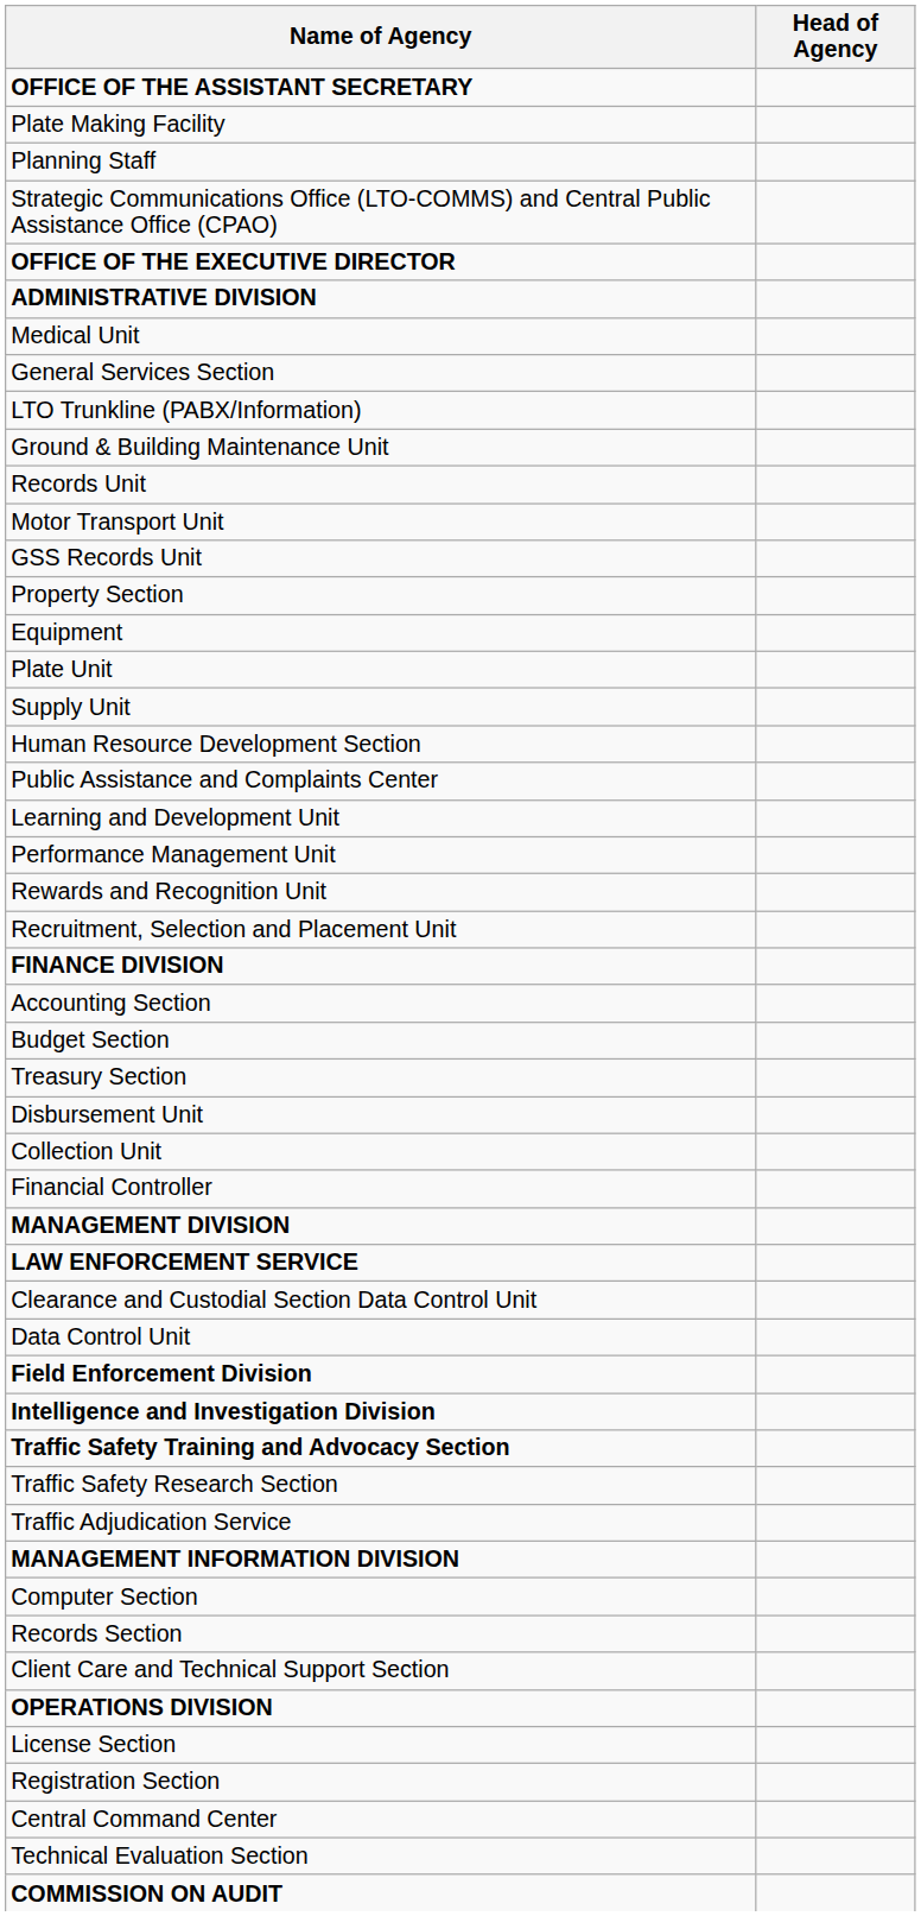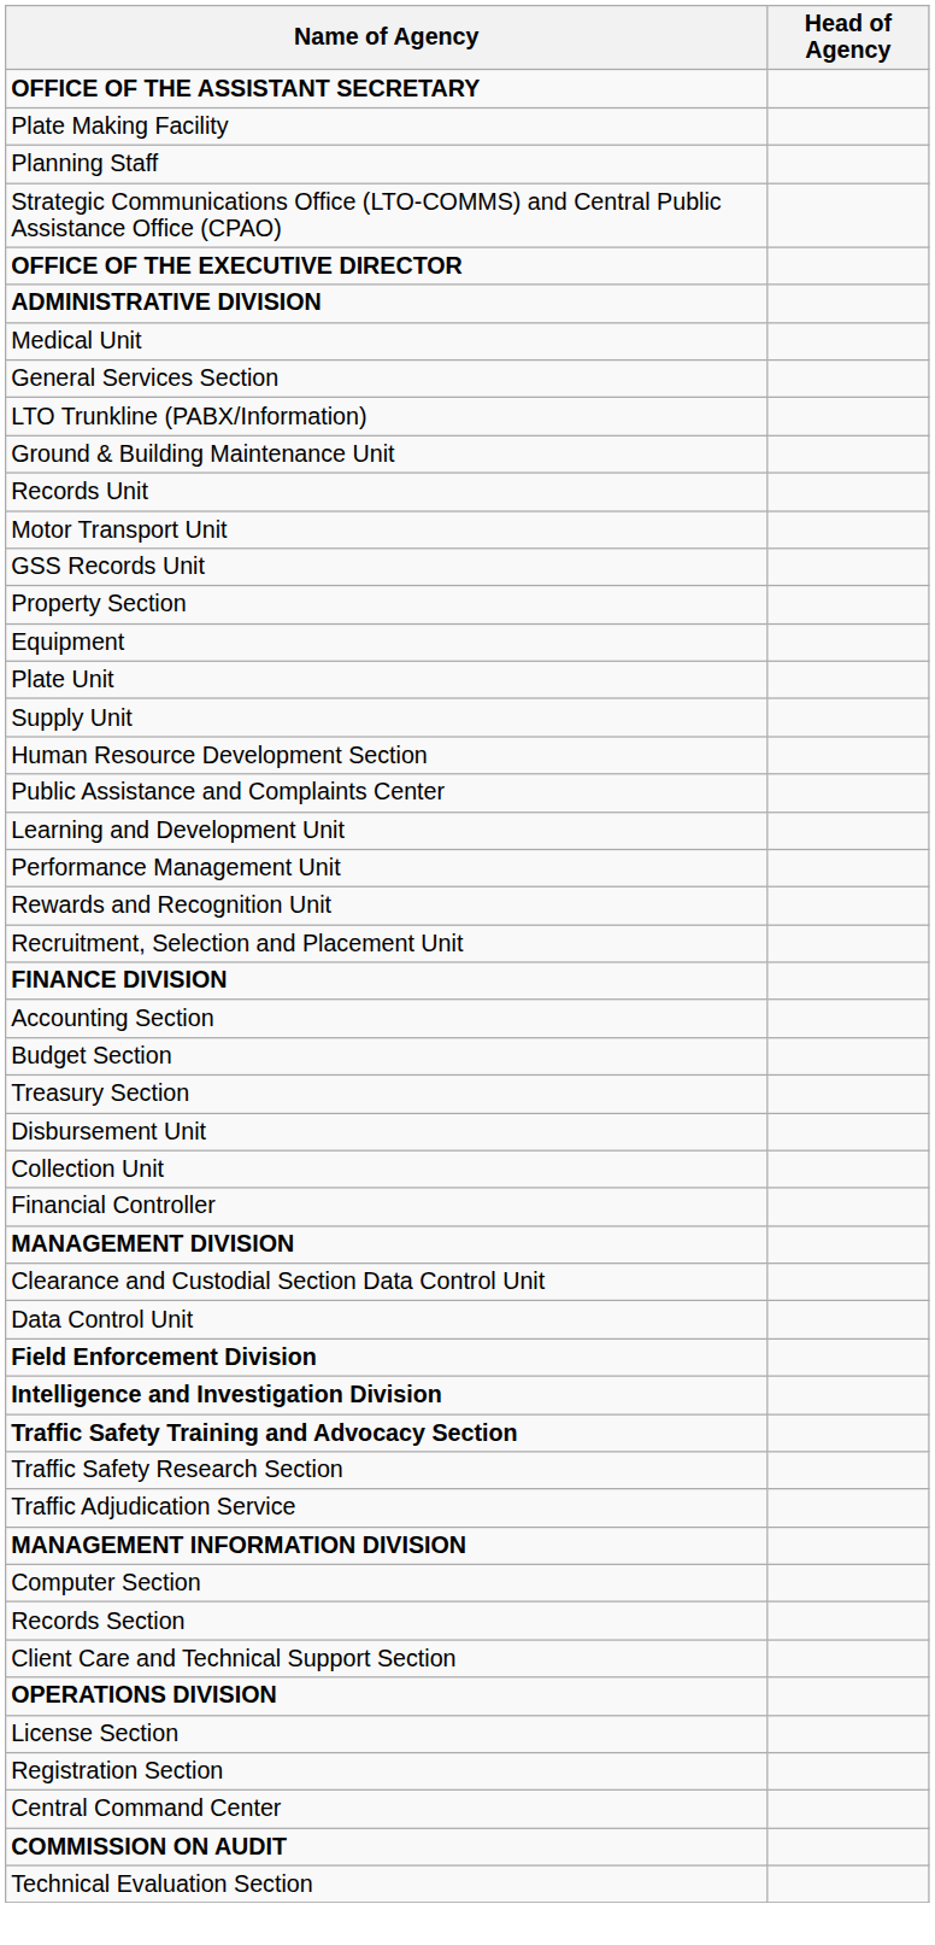- row: LAW ENFORCEMENT SERVICE
rows swapped: Technical Evaluation Section <-> COMMISSION ON AUDIT
